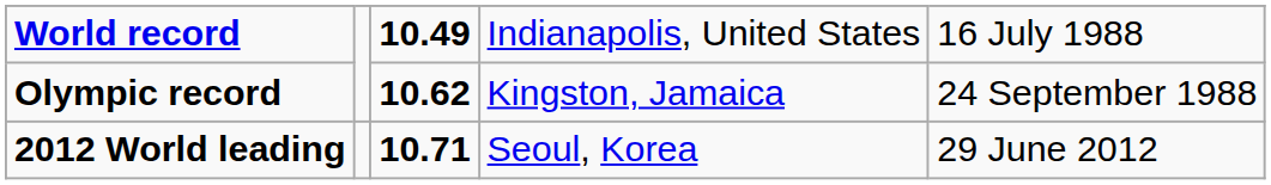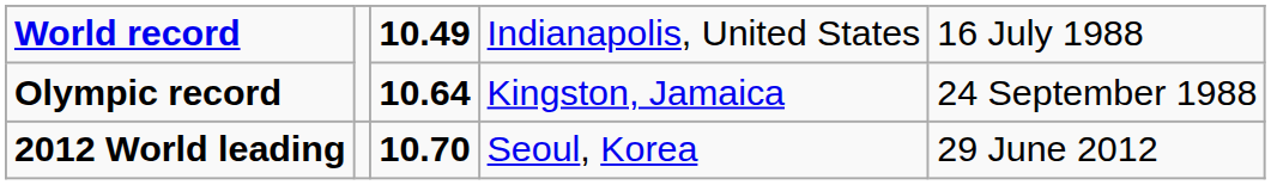Olympic record | column 3: 10.62 -> 10.64
2012 World leading | column 3: 10.71 -> 10.70
